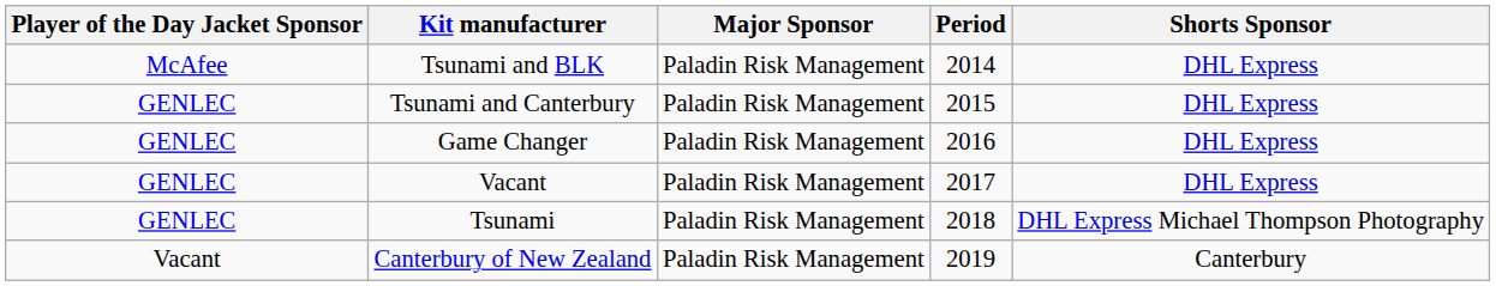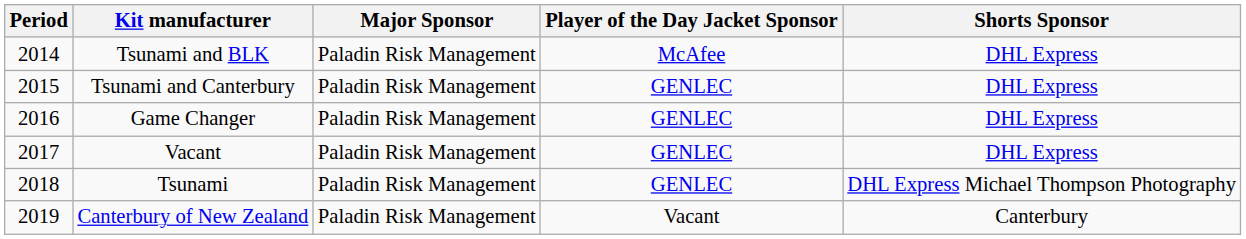columns swapped: Period <-> Player of the Day Jacket Sponsor
